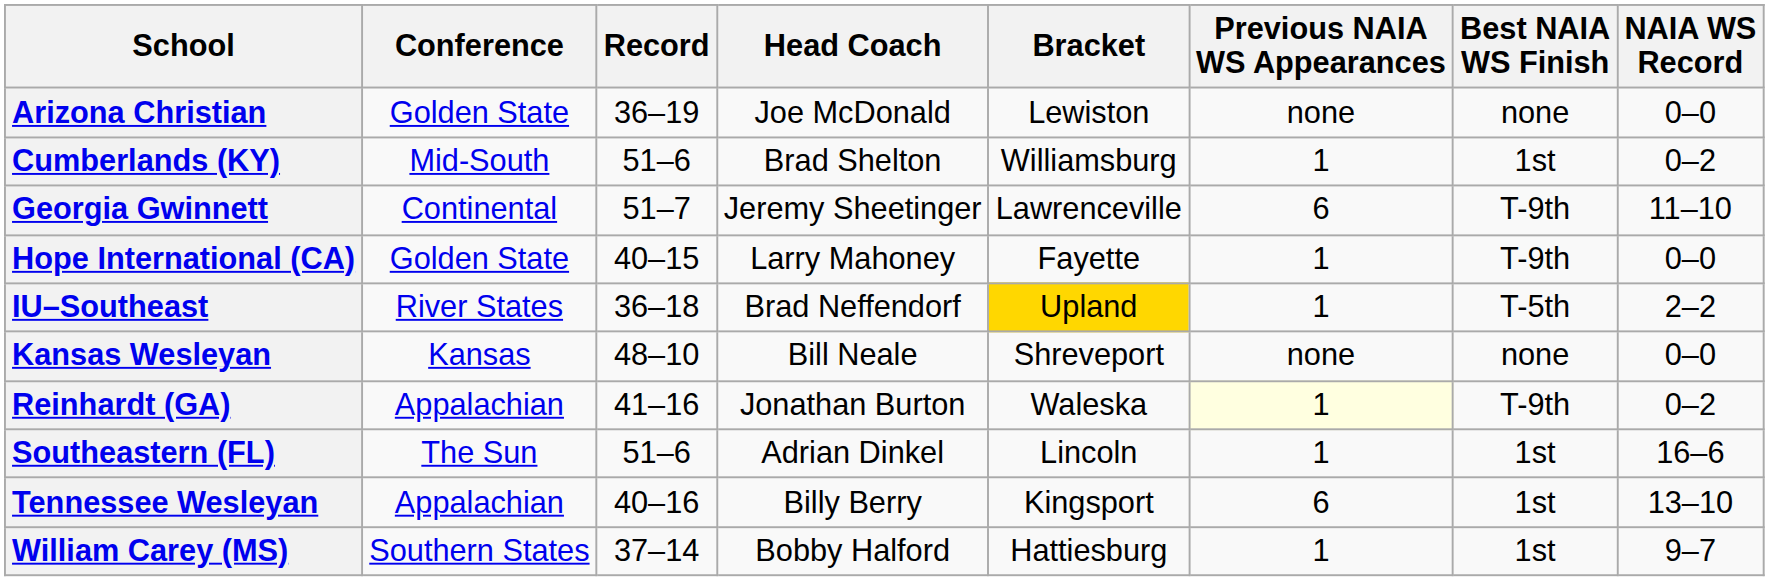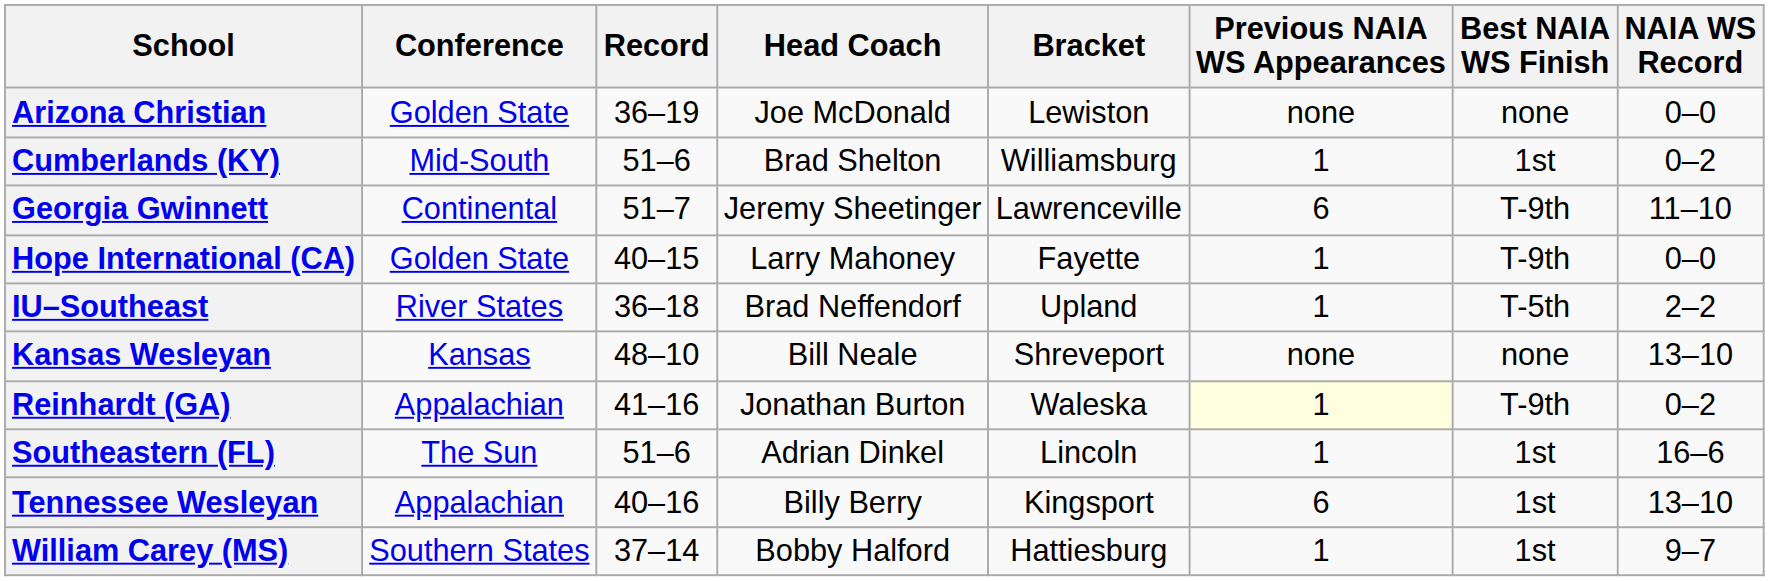IU–Southeast | Bracket: gold background -> no background
Kansas Wesleyan | NAIA WS Record: 0–0 -> 13–10
